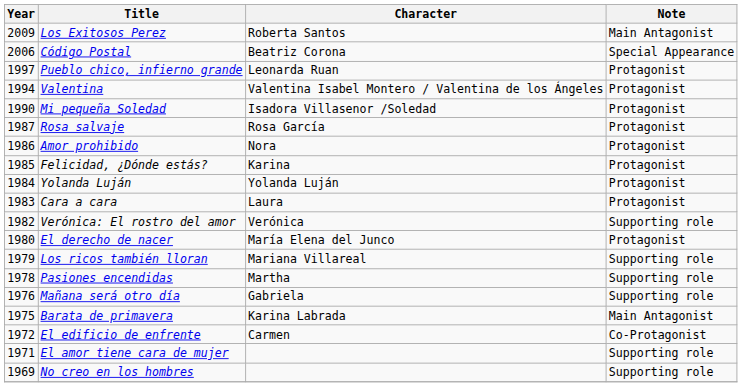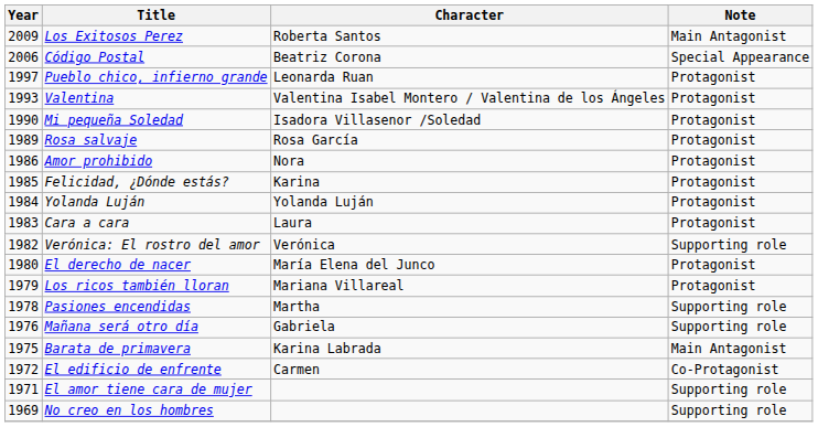Valentina | Year: 1994 -> 1993
Rosa salvaje | Year: 1987 -> 1989
Los ricos también lloran | Note: Supporting role -> Protagonist
